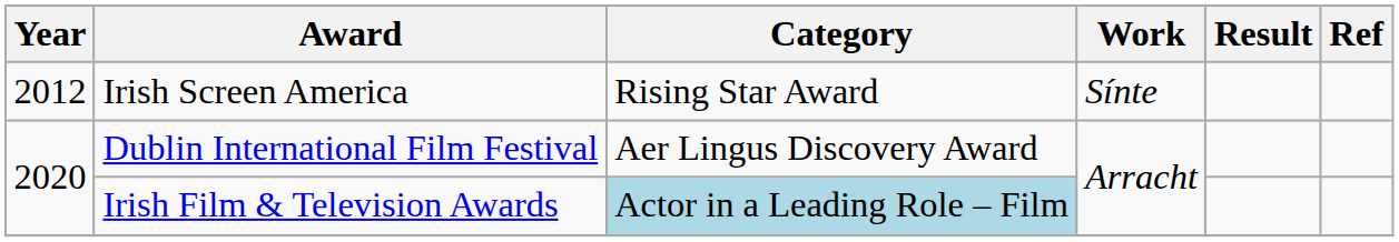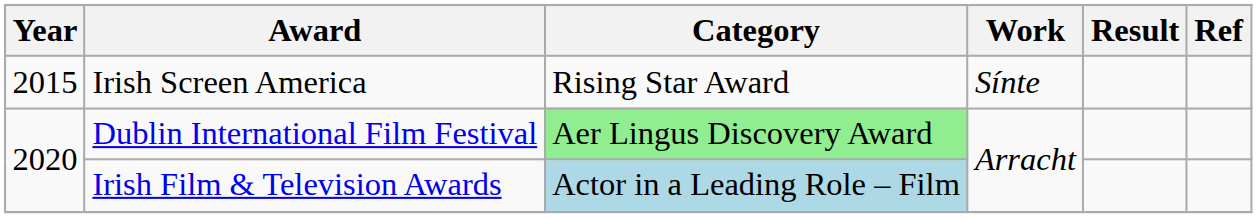Irish Screen America | Year: 2012 -> 2015
Dublin International Film Festival | Category: no background -> lightgreen background
